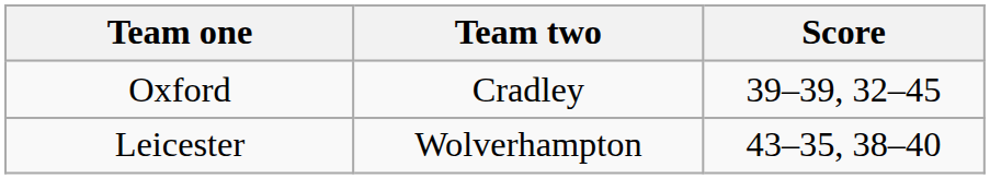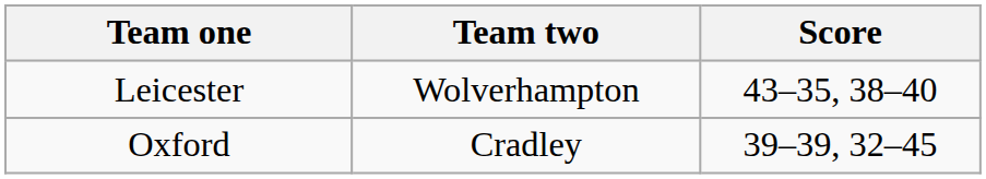rows swapped: Leicester <-> Oxford
